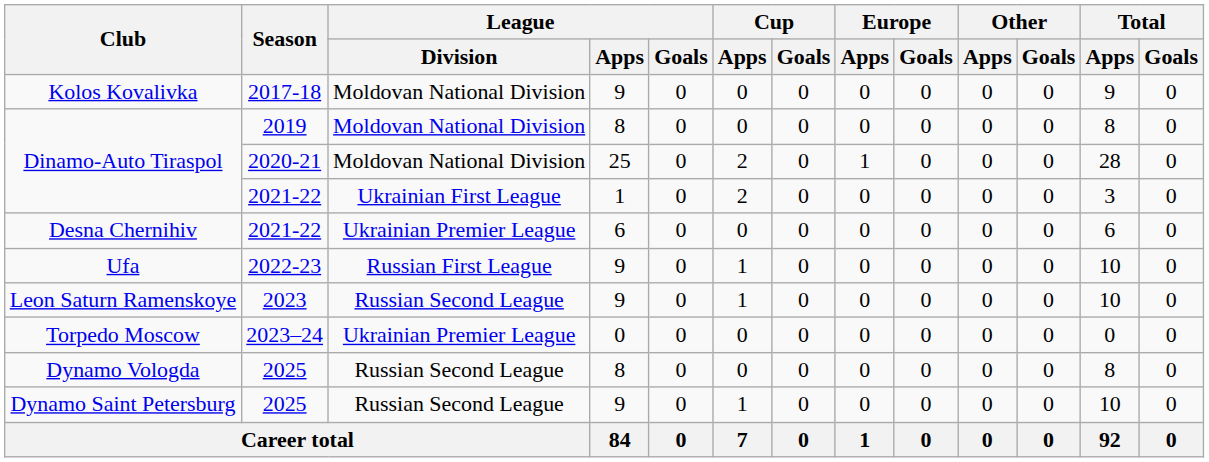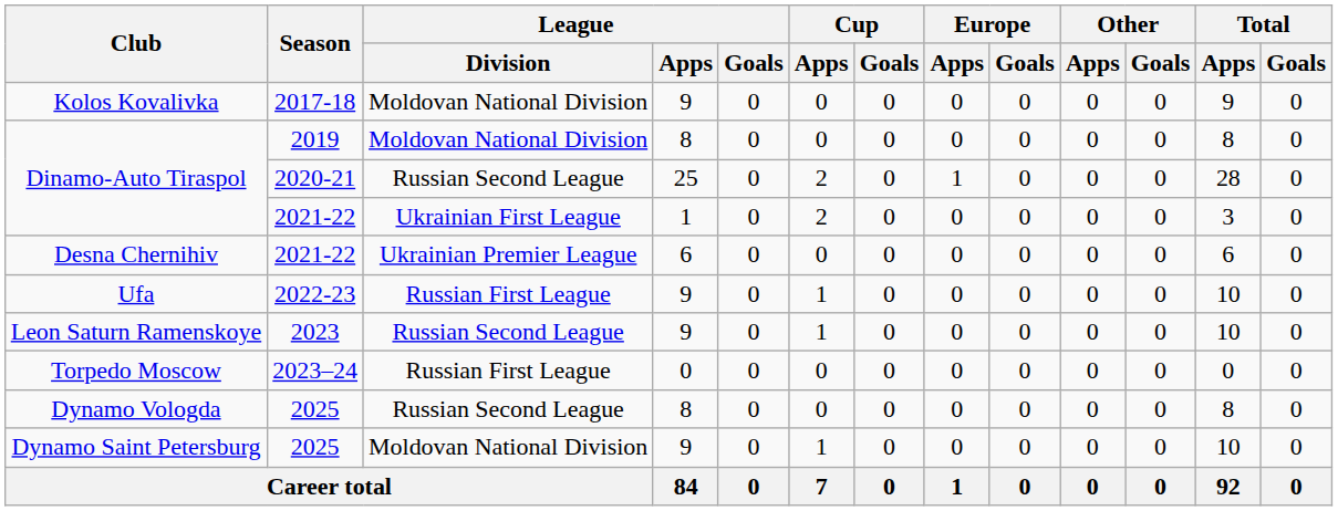Dinamo-Auto Tiraspol / 2020-21 | League / Division: Moldovan National Division -> Russian Second League
Torpedo Moscow | League / Division: Ukrainian Premier League -> Russian First League
Dynamo Saint Petersburg | League / Division: Russian Second League -> Moldovan National Division
